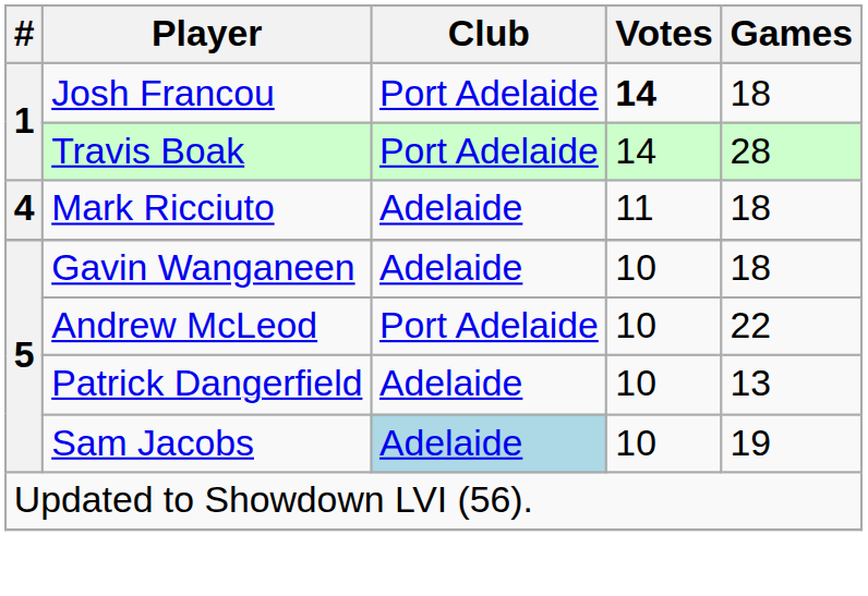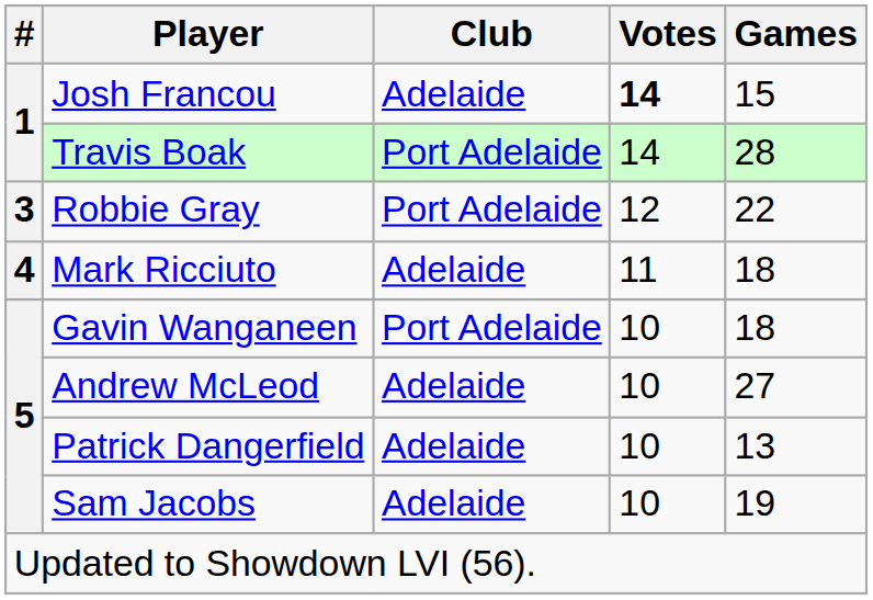Josh Francou | Club: Port Adelaide -> Adelaide
Josh Francou | Games: 18 -> 15
+ row: 3 | Robbie Gray | Port Adelaide | 12 | 22
Gavin Wanganeen | Club: Adelaide -> Port Adelaide
Andrew McLeod | Club: Port Adelaide -> Adelaide
Andrew McLeod | Games: 22 -> 27
Sam Jacobs | Club: lightblue background -> no background
